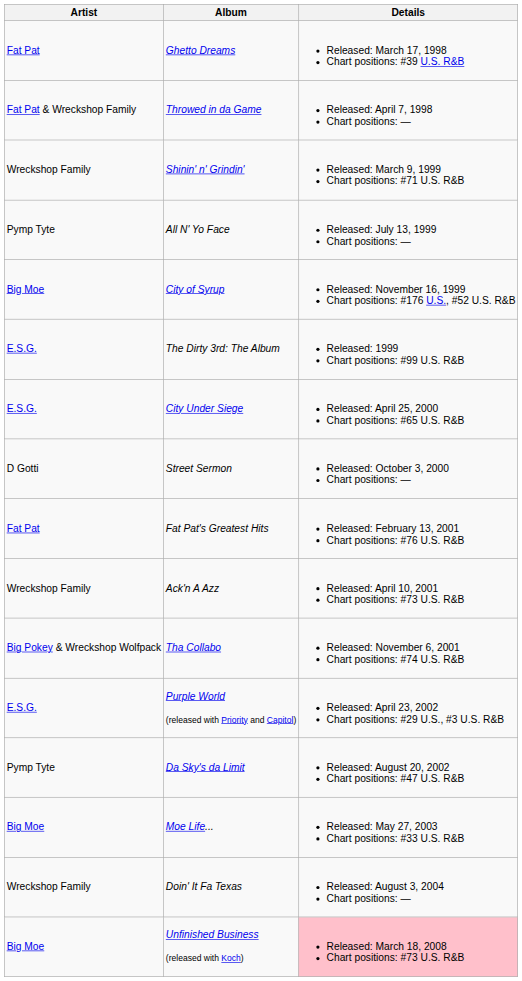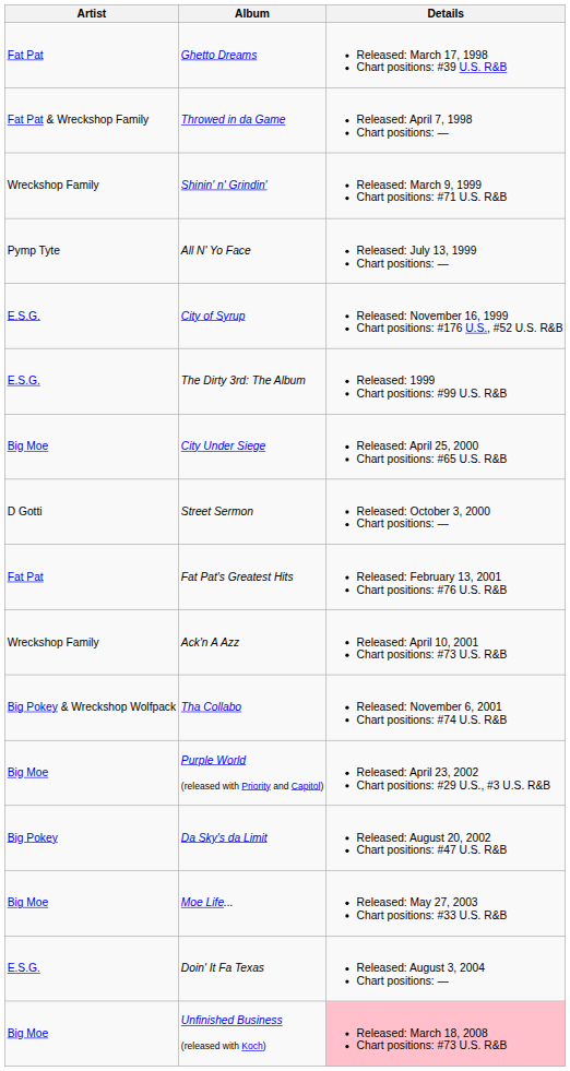City of Syrup | Artist: Big Moe -> E.S.G.
City Under Siege | Artist: E.S.G. -> Big Moe
Purple World (released with Priority and Capitol) | Artist: E.S.G. -> Big Moe
Da Sky's da Limit | Artist: Pymp Tyte -> Big Pokey
Doin' It Fa Texas | Artist: Wreckshop Family -> E.S.G.
